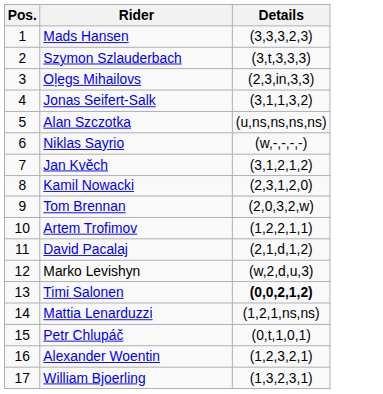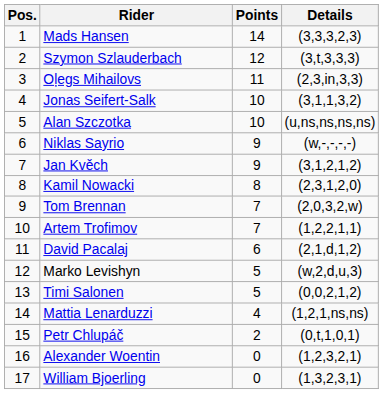+ column: Points | 14 | 12 | 11 | 10 | 10 | 9 | 9 | 8 | 7 | 7 | 6 | 5 | 5 | 4 | 2 | 0 | 0
Timi Salonen | Details: bold -> normal
